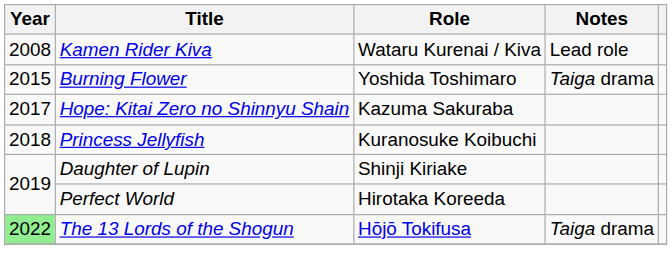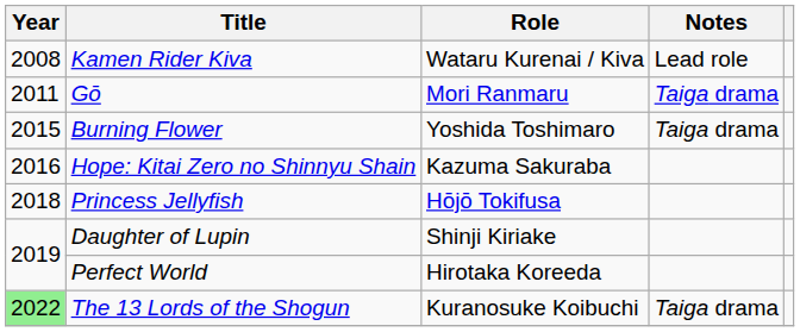+ row: 2011 | Gō | Mori Ranmaru | Taiga drama
Hope: Kitai Zero no Shinnyu Shain | Year: 2017 -> 2016
Princess Jellyfish | Role: Kuranosuke Koibuchi -> Hōjō Tokifusa
The 13 Lords of the Shogun | Role: Hōjō Tokifusa -> Kuranosuke Koibuchi
